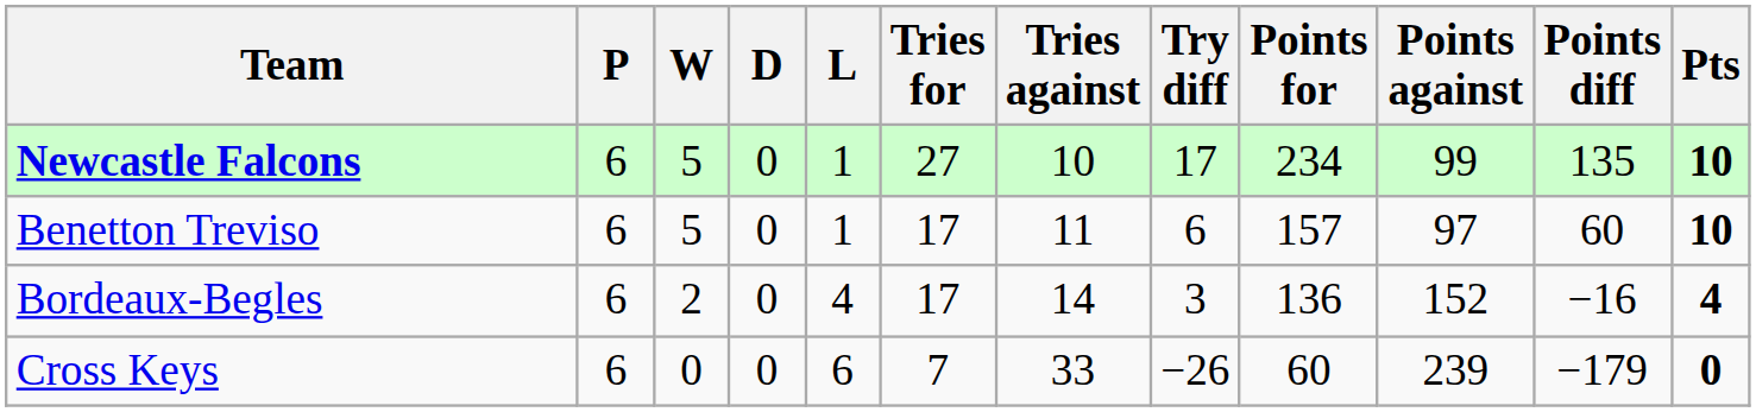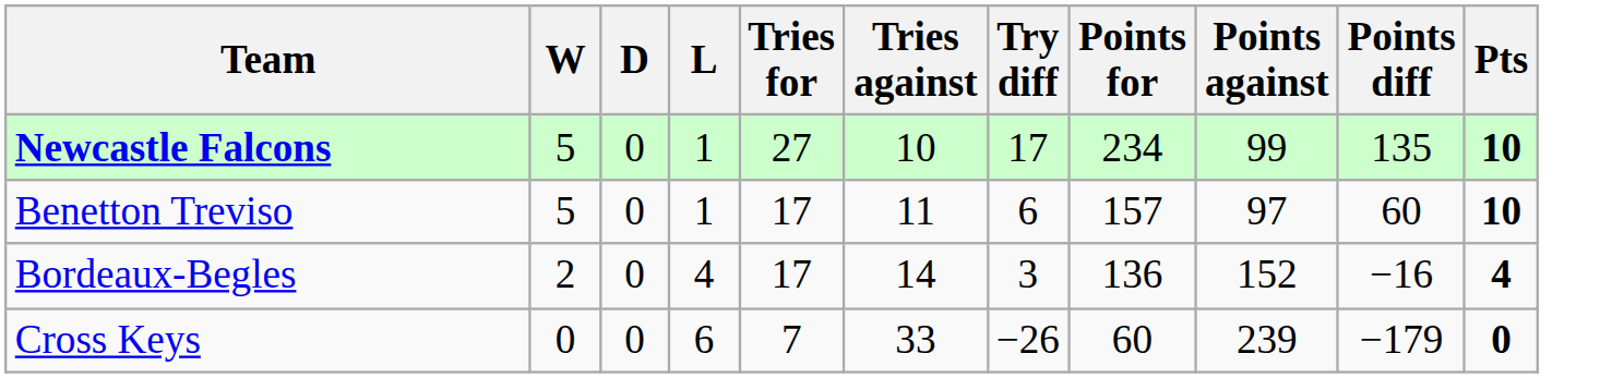- column: P | 6 | 6 | 6 | 6
